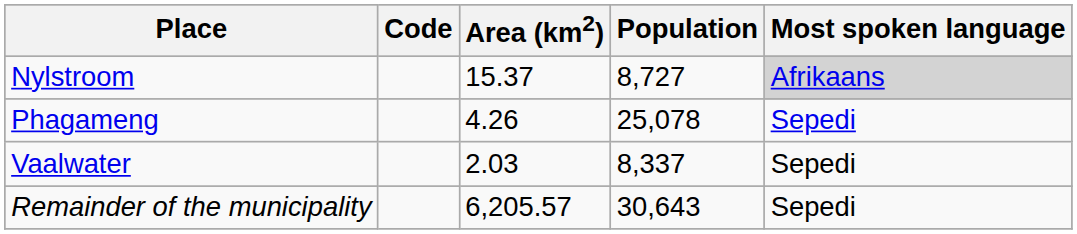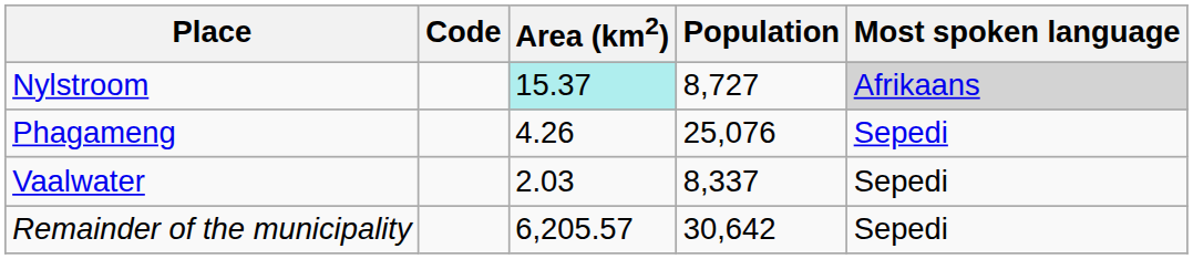Nylstroom | Area (km2): no background -> paleturquoise background
Phagameng | Population: 25,078 -> 25,076
Remainder of the municipality | Population: 30,643 -> 30,642
